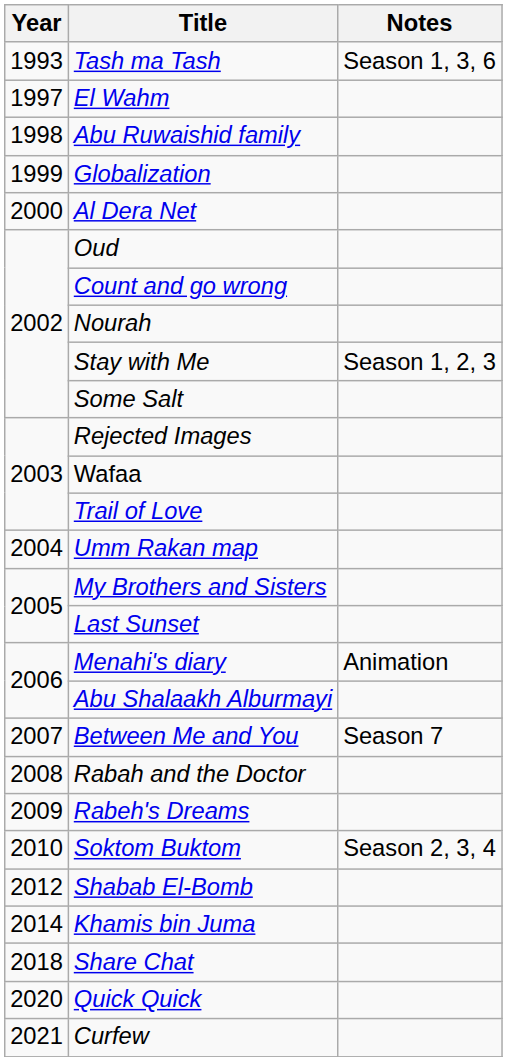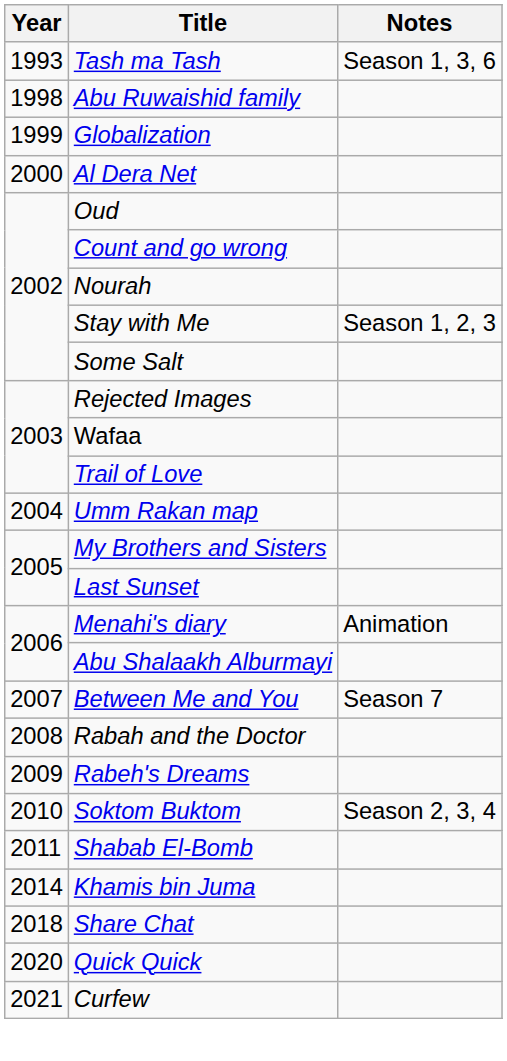- row: 1997 | El Wahm
Shabab El-Bomb | Year: 2012 -> 2011
